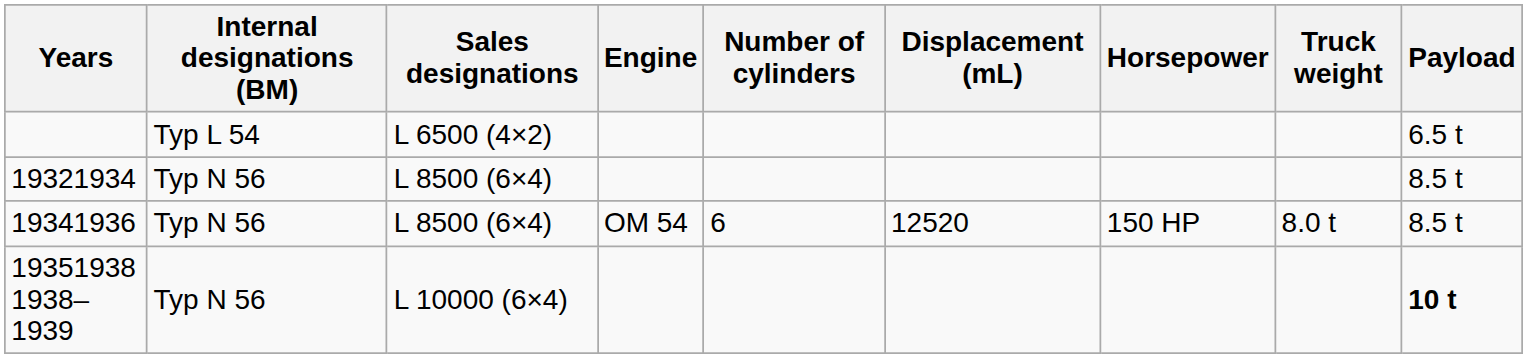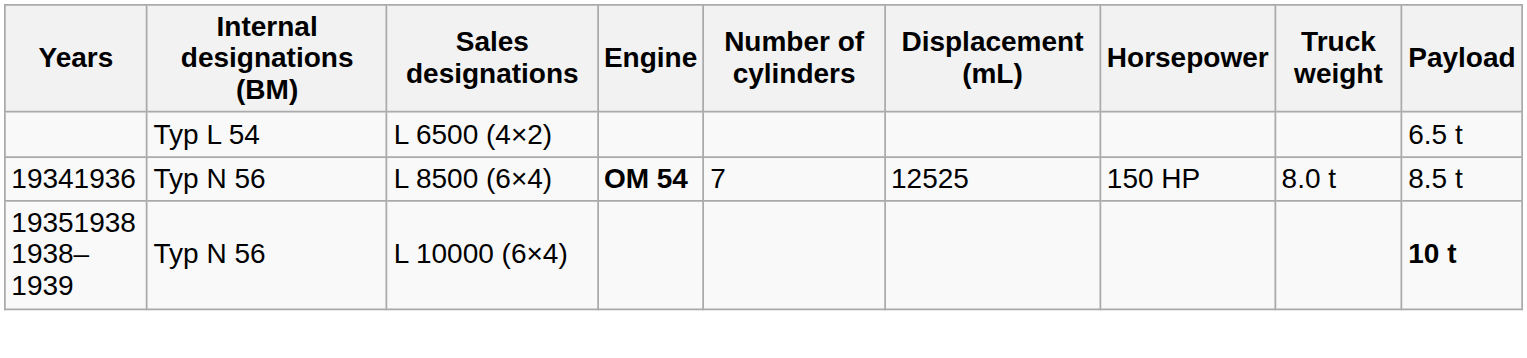- row: 19321934 | Typ N 56 | L 8500 (6×4) | 8.5 t
19341936 | Engine: normal -> bold
19341936 | Number of cylinders: 6 -> 7
19341936 | Displacement (mL): 12520 -> 12525
